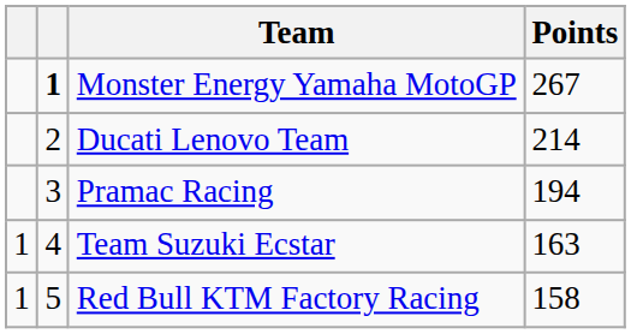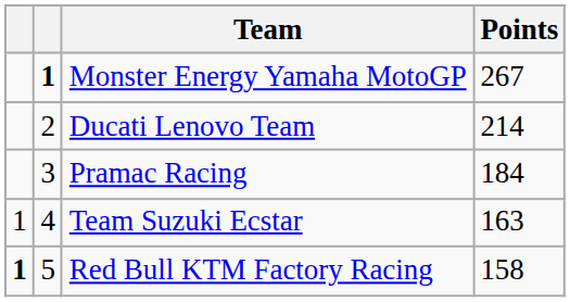Pramac Racing | Points: 194 -> 184
Red Bull KTM Factory Racing | column 1: normal -> bold
